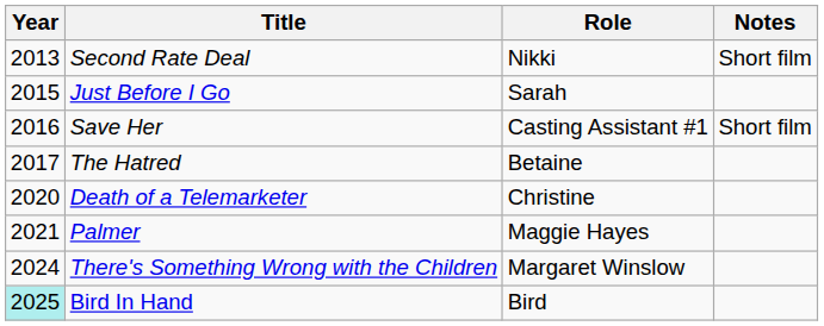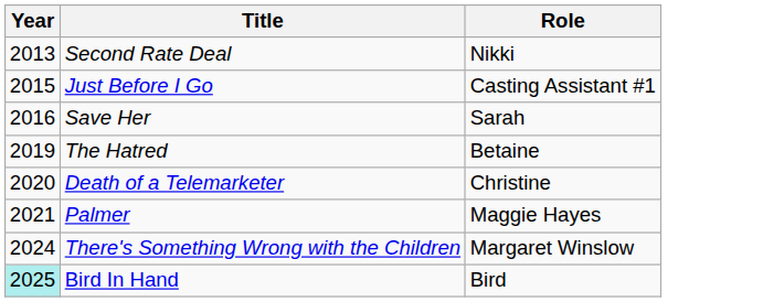- column: Notes | Short film | Short film
Just Before I Go | Role: Sarah -> Casting Assistant #1
Save Her | Role: Casting Assistant #1 -> Sarah
The Hatred | Year: 2017 -> 2019
